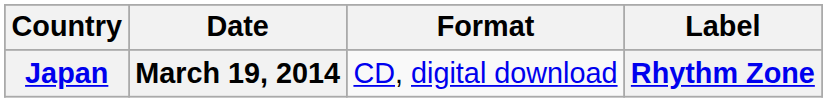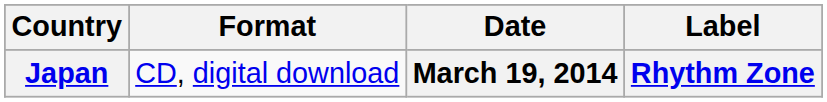columns swapped: Date <-> Format
